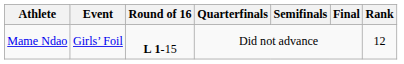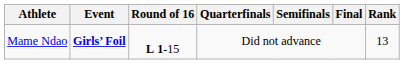Mame Ndao | Event: normal -> bold
Mame Ndao | Rank: 12 -> 13
